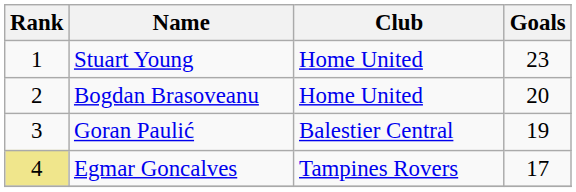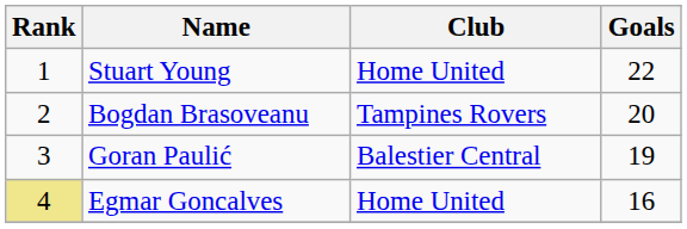Stuart Young | Goals: 23 -> 22
Bogdan Brasoveanu | Club: Home United -> Tampines Rovers
Egmar Goncalves | Club: Tampines Rovers -> Home United
Egmar Goncalves | Goals: 17 -> 16
